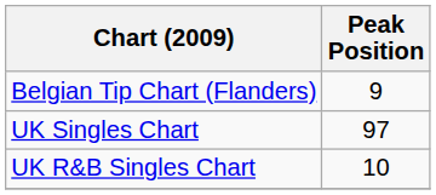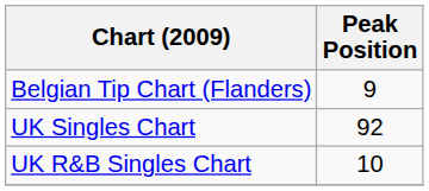UK Singles Chart | Peak Position: 97 -> 92
